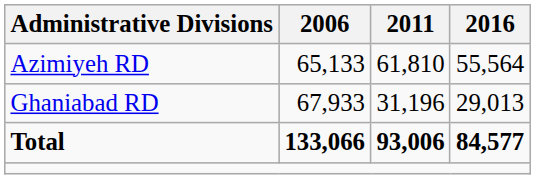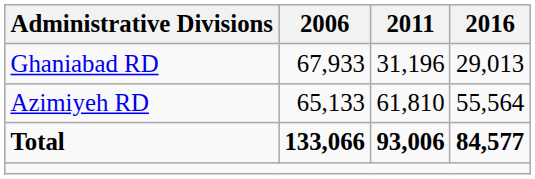rows swapped: Azimiyeh RD <-> Ghaniabad RD
